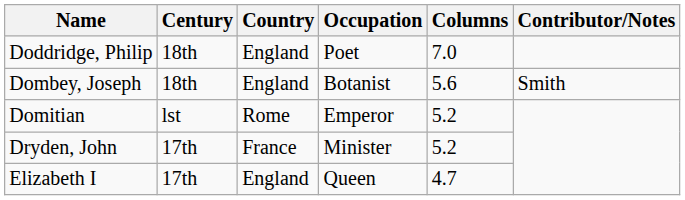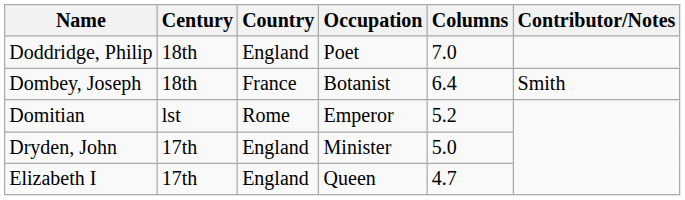Dombey, Joseph | Country: England -> France
Dombey, Joseph | Columns: 5.6 -> 6.4
Dryden, John | Country: France -> England
Dryden, John | Columns: 5.2 -> 5.0
